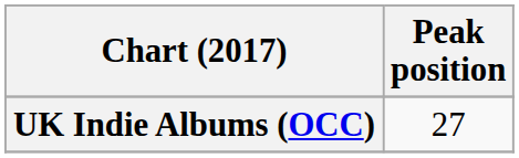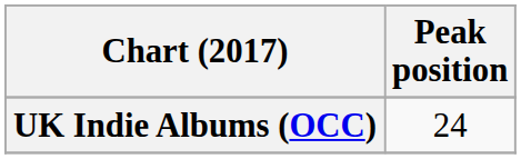UK Indie Albums (OCC) | Peak position: 27 -> 24
